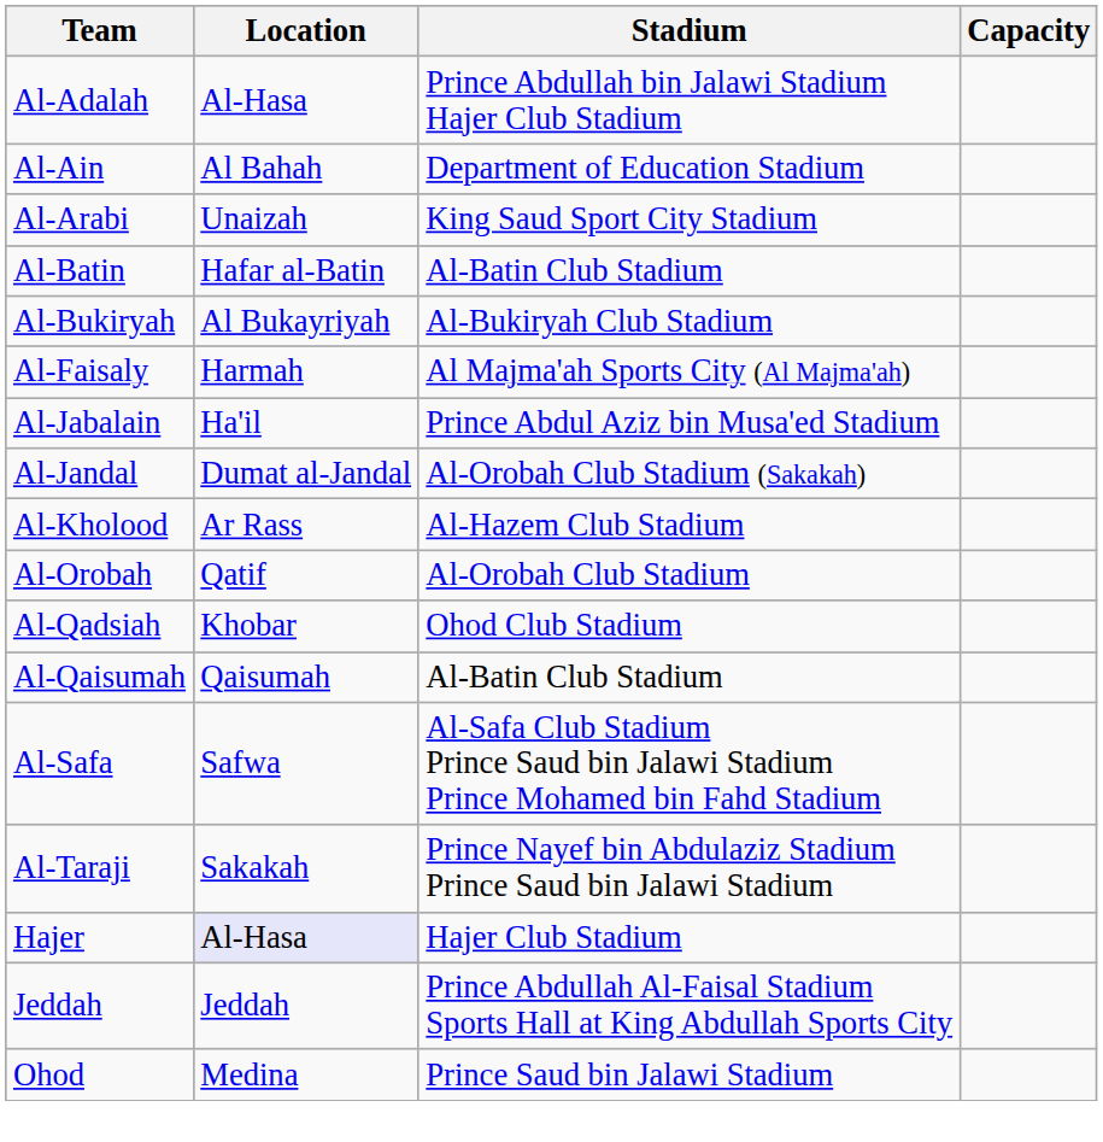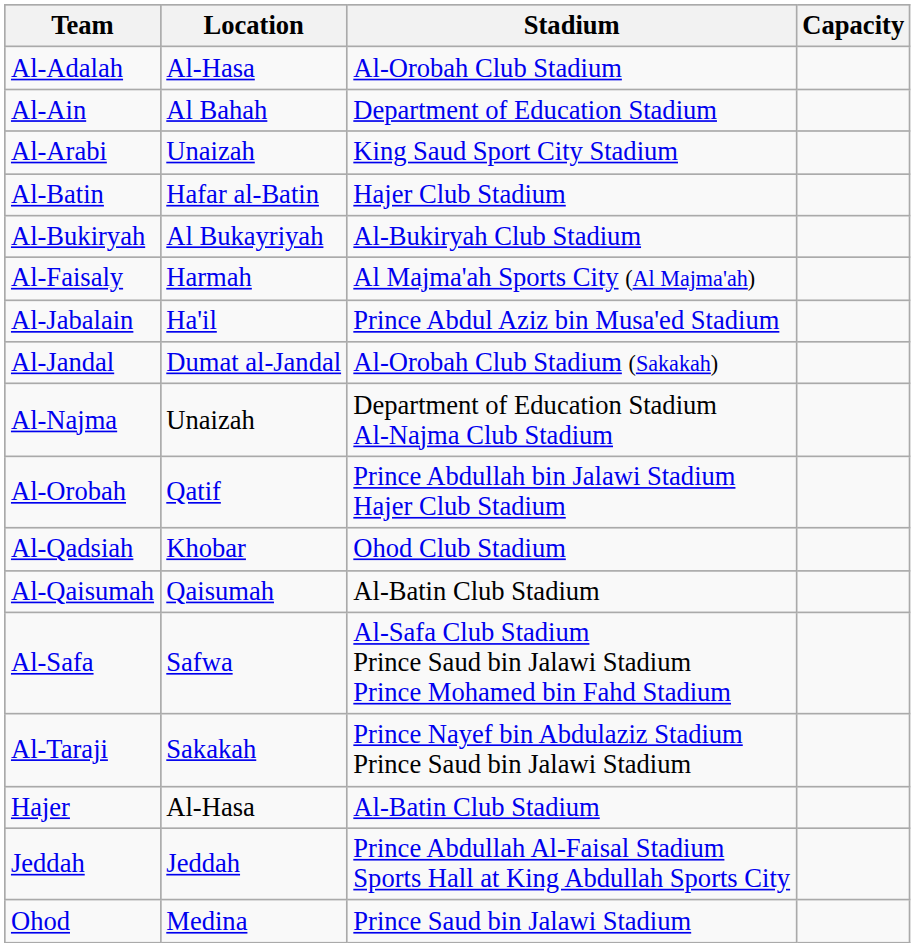Al-Adalah | Stadium: Prince Abdullah bin Jalawi Stadium Hajer Club Stadium -> Al-Orobah Club Stadium
Al-Batin | Stadium: Al-Batin Club Stadium -> Hajer Club Stadium
- row: Al-Kholood | Ar Rass | Al-Hazem Club Stadium
+ row: Al-Najma | Unaizah | Department of Education Stadium Al-Najma Club Stadium
Al-Orobah | Stadium: Al-Orobah Club Stadium -> Prince Abdullah bin Jalawi Stadium Hajer Club Stadium
Hajer | Location: lavender background -> no background
Hajer | Stadium: Hajer Club Stadium -> Al-Batin Club Stadium
